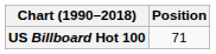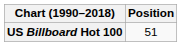US Billboard Hot 100 | Position: 71 -> 51
